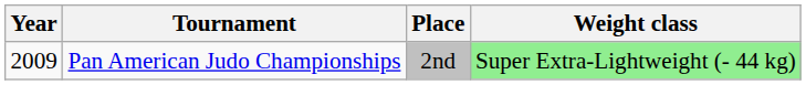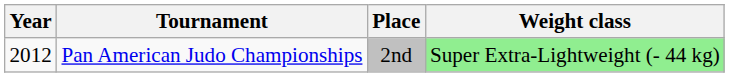Pan American Judo Championships | Year: 2009 -> 2012
